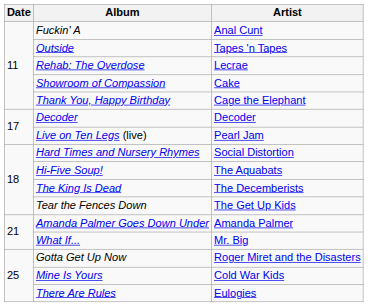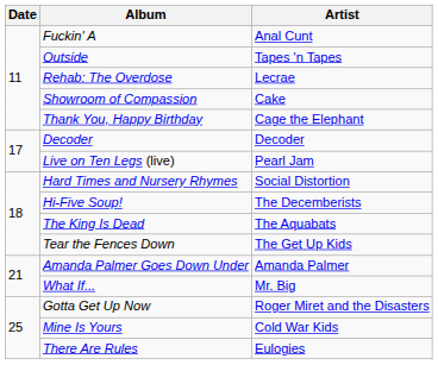Hi-Five Soup! | Artist: The Aquabats -> The Decemberists
The King Is Dead | Artist: The Decemberists -> The Aquabats
